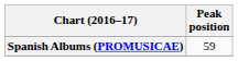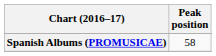Spanish Albums (PROMUSICAE) | Peak position: 59 -> 58
